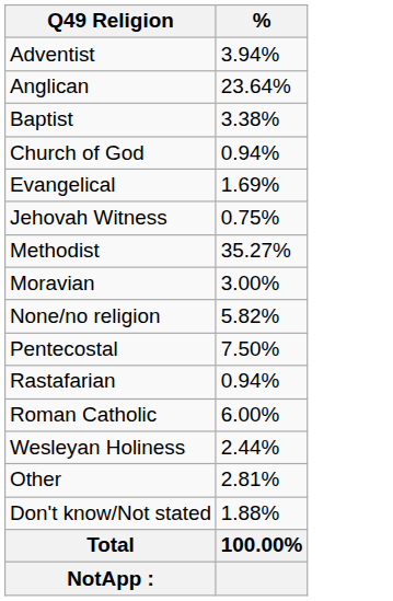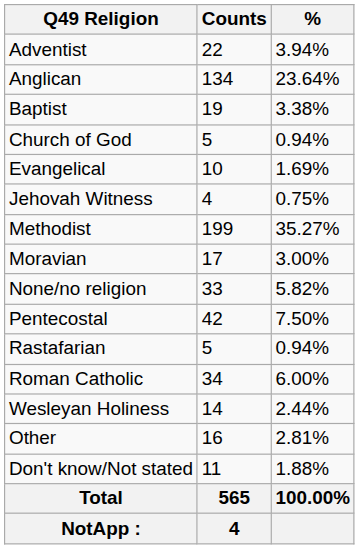+ column: Counts | 22 | 134 | 19 | 5 | 10 | 4 | 199 | 17 | 33 | 42 | 5 | 34 | 14 | 16 | 11 | 565 | 4
